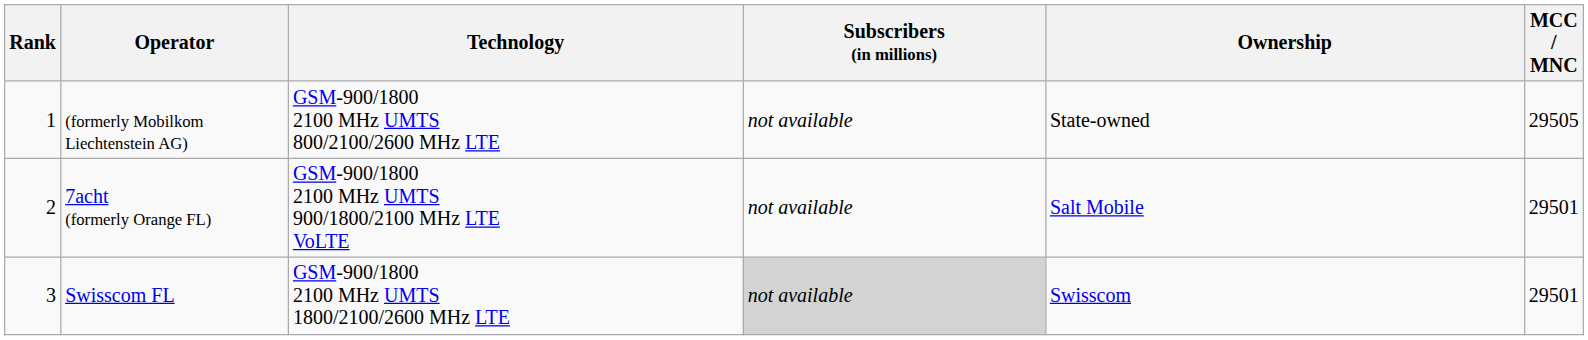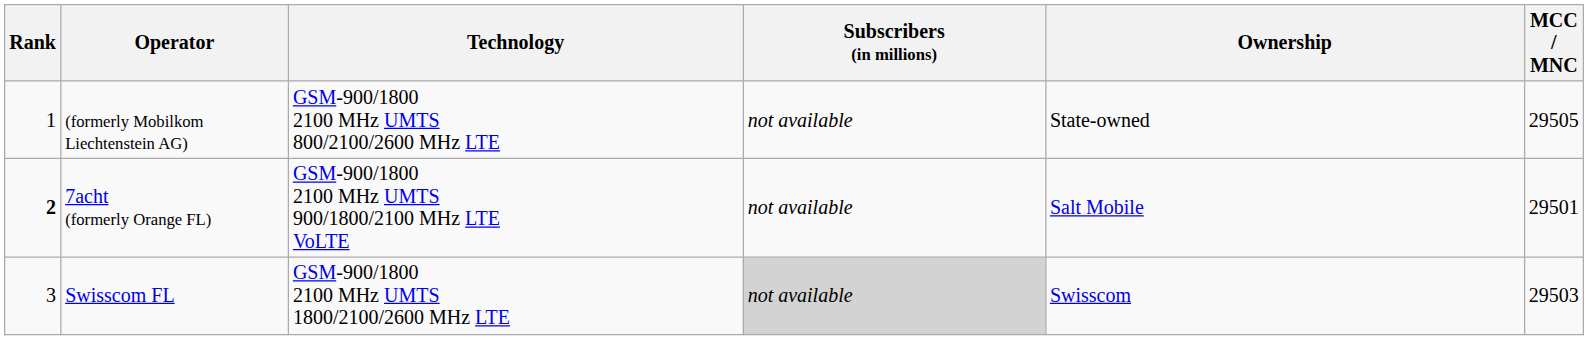7acht (formerly Orange FL) | Rank: normal -> bold
Swisscom FL | MCC / MNC: 29501 -> 29503
